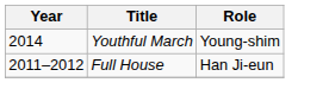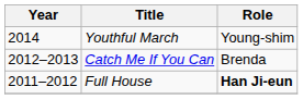+ row: 2012–2013 | Catch Me If You Can | Brenda
Full House | Role: normal -> bold
